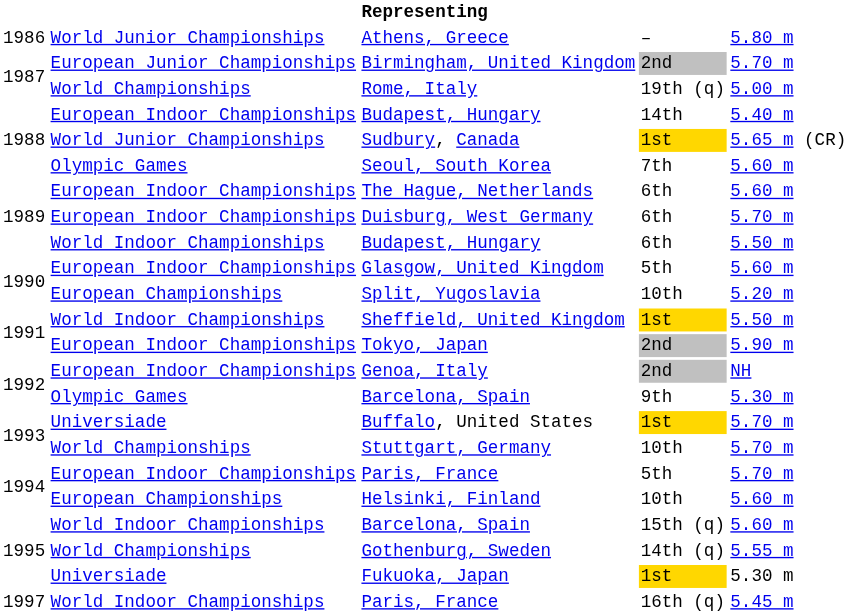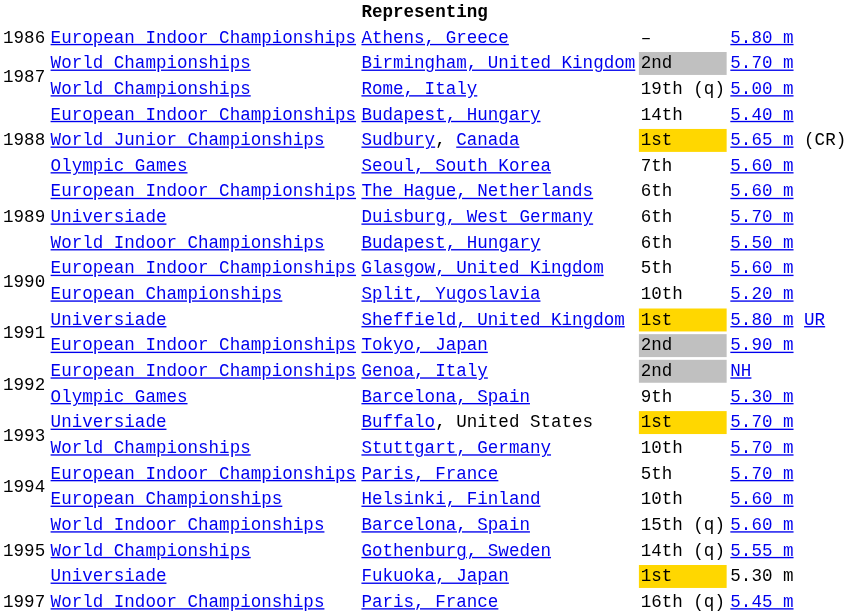Athens, Greece | column 2: World Junior Championships -> European Indoor Championships
Birmingham, United Kingdom | column 2: European Junior Championships -> World Championships
Duisburg, West Germany | column 2: European Indoor Championships -> Universiade
Sheffield, United Kingdom | column 2: World Indoor Championships -> Universiade
Sheffield, United Kingdom | column 5: 5.50 m -> 5.80 m UR
